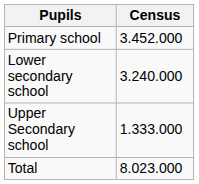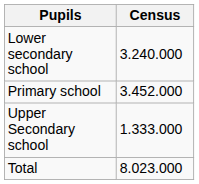rows swapped: Primary school <-> Lower secondary school
